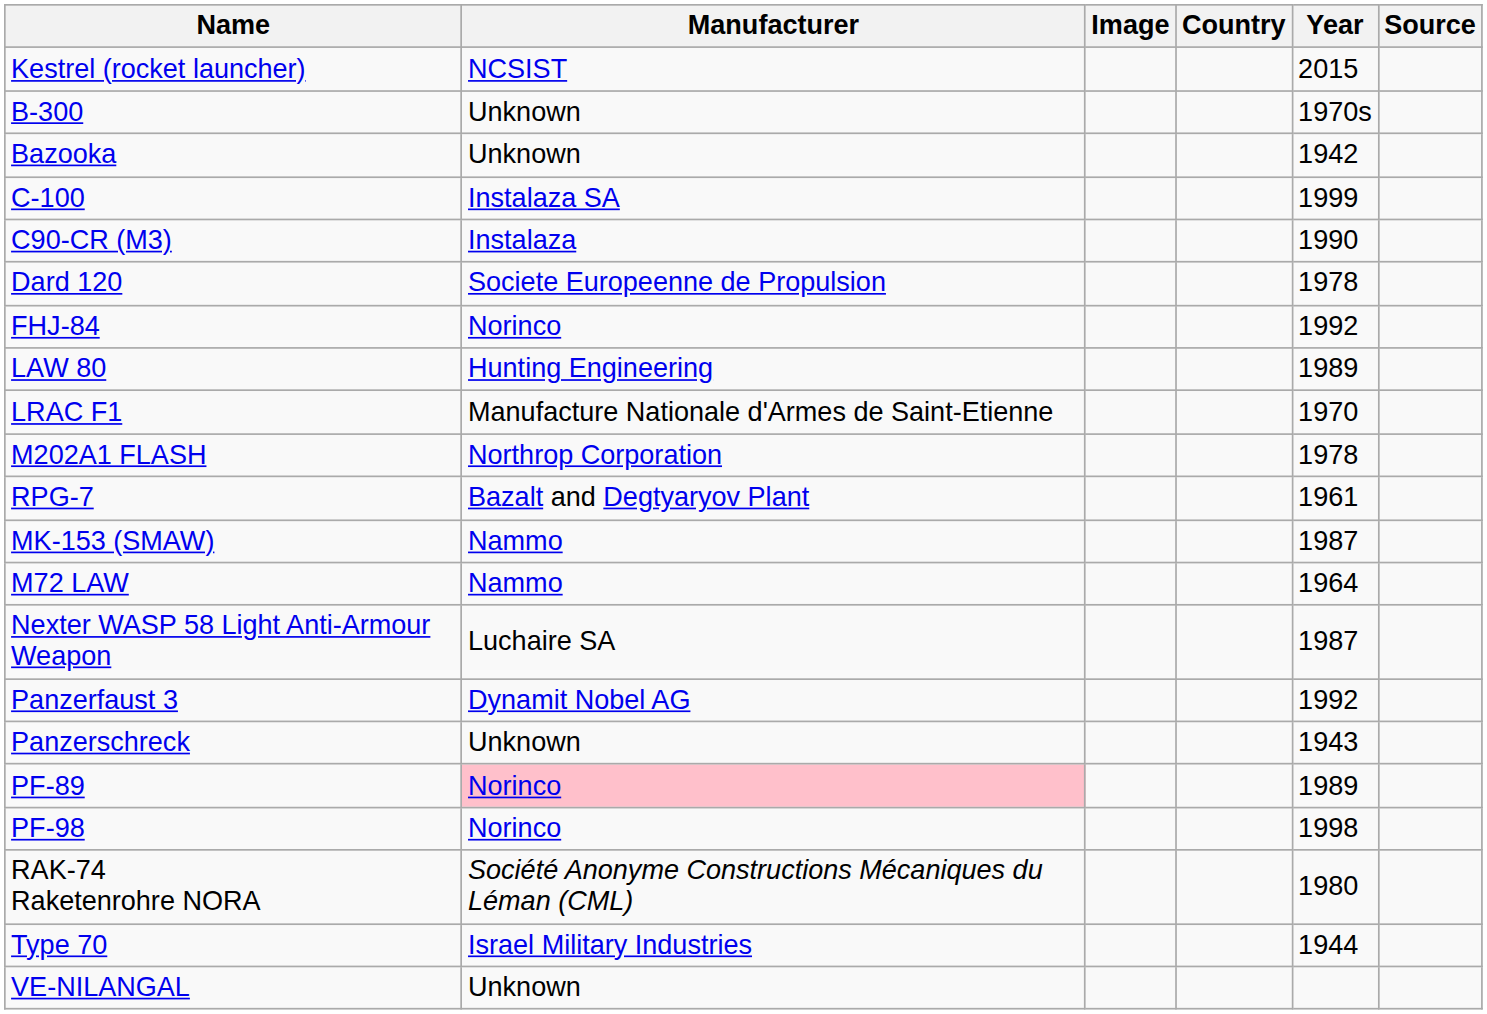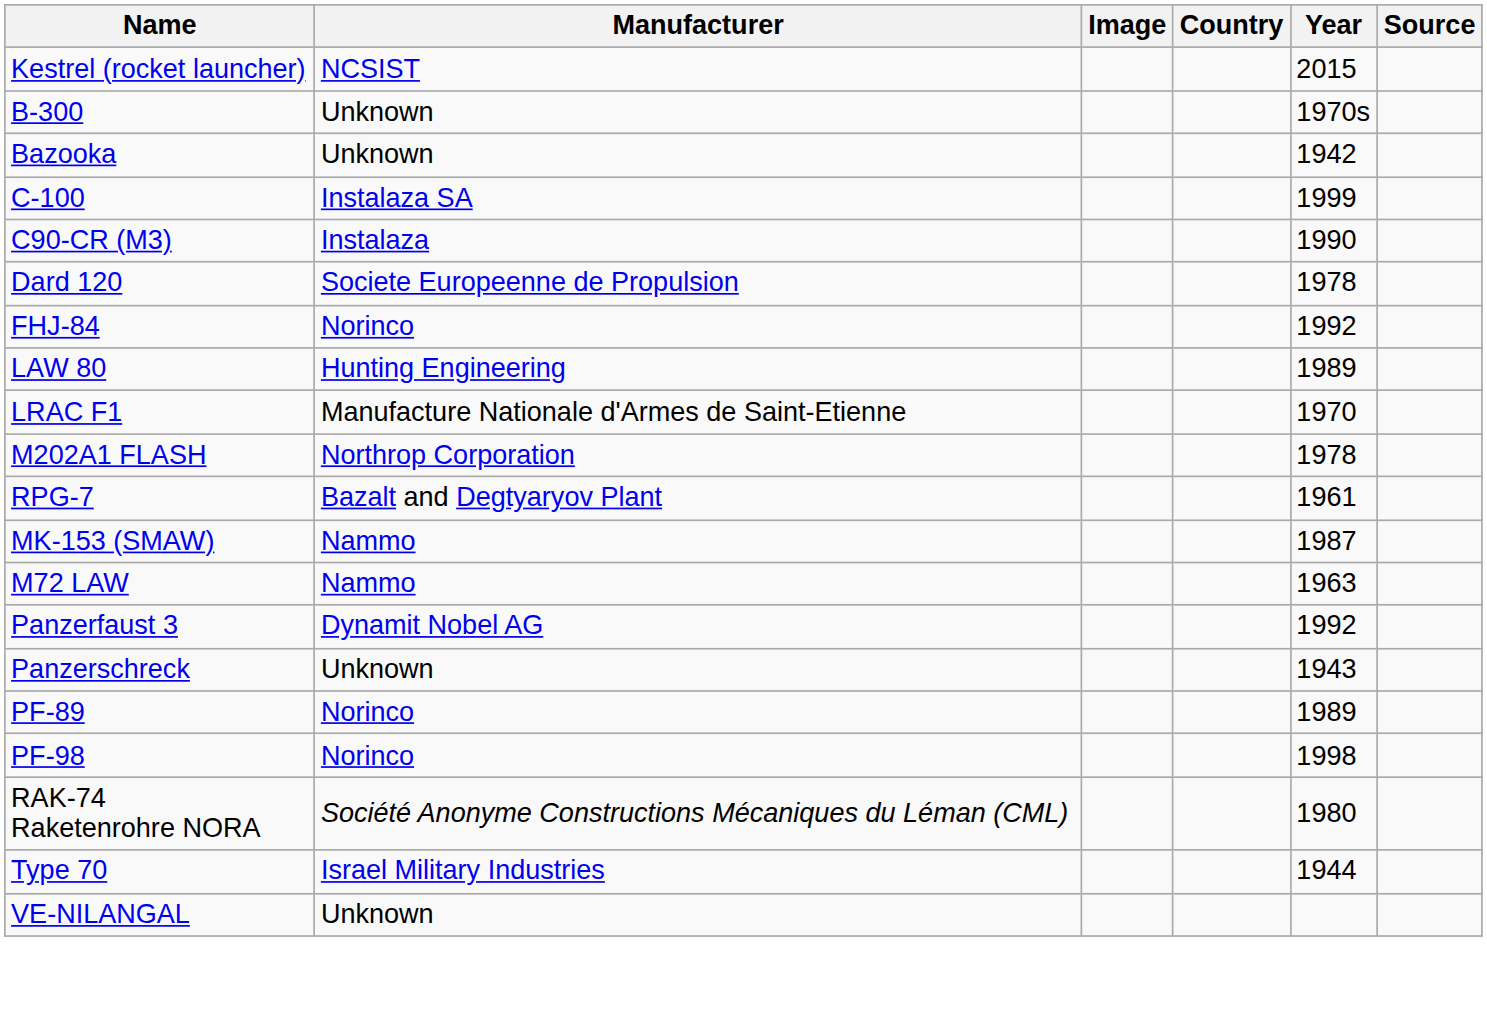M72 LAW | Year: 1964 -> 1963
- row: Nexter WASP 58 Light Anti-Armour Weapon | Luchaire SA | 1987
PF-89 | Manufacturer: pink background -> no background
